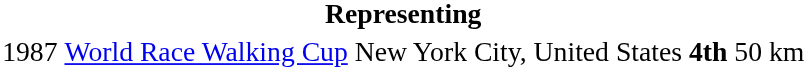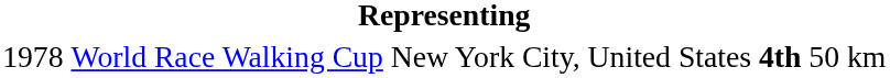World Race Walking Cup | column 1: 1987 -> 1978
